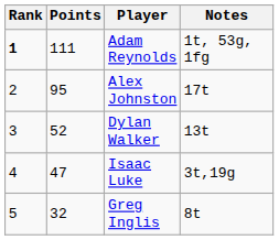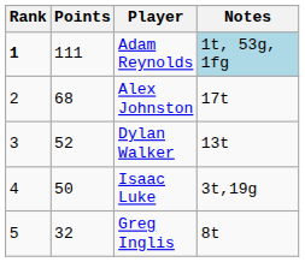Adam Reynolds | Notes: no background -> lightblue background
Alex Johnston | Points: 95 -> 68
Isaac Luke | Points: 47 -> 50
